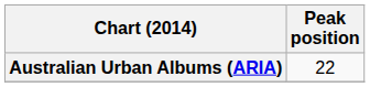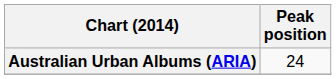Australian Urban Albums (ARIA) | Peak position: 22 -> 24
